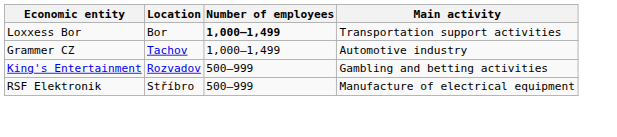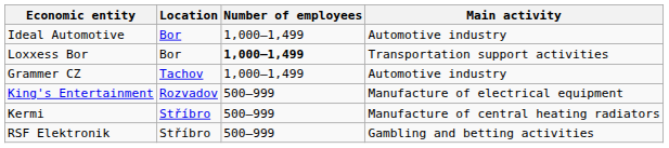+ row: Ideal Automotive | Bor | 1,000–1,499 | Automotive industry
King's Entertainment | Main activity: Gambling and betting activities -> Manufacture of electrical equipment
+ row: Kermi | Stříbro | 500–999 | Manufacture of central heating radiators
RSF Elektronik | Main activity: Manufacture of electrical equipment -> Gambling and betting activities
